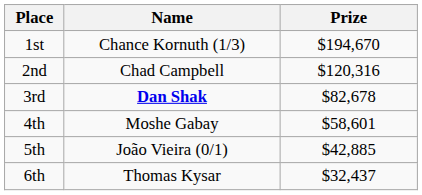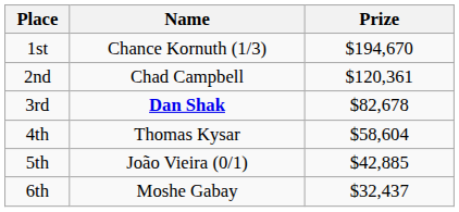2nd | Prize: $120,316 -> $120,361
4th | Name: Moshe Gabay -> Thomas Kysar
4th | Prize: $58,601 -> $58,604
6th | Name: Thomas Kysar -> Moshe Gabay
